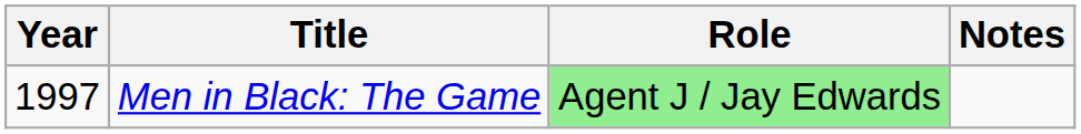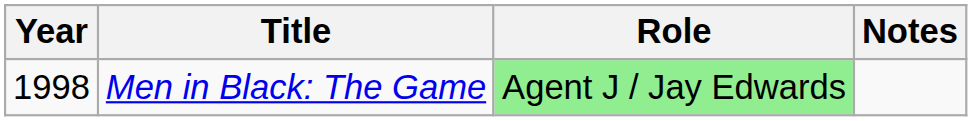Men in Black: The Game | Year: 1997 -> 1998
